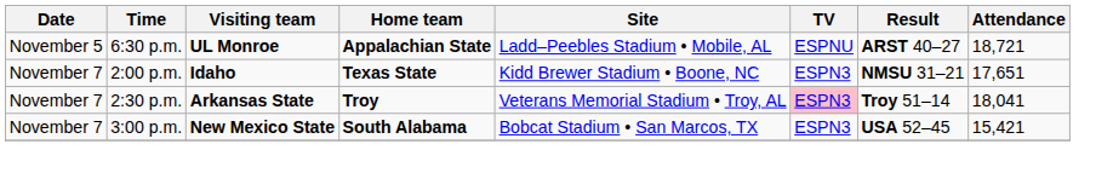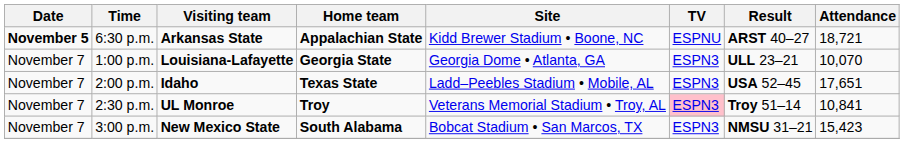6:30 p.m. | Date: normal -> bold
6:30 p.m. | Visiting team: UL Monroe -> Arkansas State
6:30 p.m. | Site: Ladd–Peebles Stadium • Mobile, AL -> Kidd Brewer Stadium • Boone, NC
+ row: November 7 | 1:00 p.m. | Louisiana-Lafayette | Georgia State | Georgia Dome • Atlanta, GA | ESPN3 | ULL 23–21 | 10,070
2:00 p.m. | Site: Kidd Brewer Stadium • Boone, NC -> Ladd–Peebles Stadium • Mobile, AL
2:00 p.m. | Result: NMSU 31–21 -> USA 52–45
2:30 p.m. | Visiting team: Arkansas State -> UL Monroe
2:30 p.m. | Attendance: 18,041 -> 10,841
3:00 p.m. | Result: USA 52–45 -> NMSU 31–21
3:00 p.m. | Attendance: 15,421 -> 15,423
